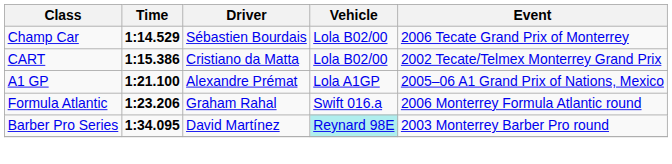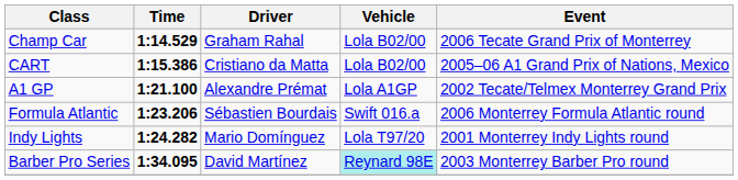Champ Car | Driver: Sébastien Bourdais -> Graham Rahal
CART | Event: 2002 Tecate/Telmex Monterrey Grand Prix -> 2005–06 A1 Grand Prix of Nations, Mexico
A1 GP | Event: 2005–06 A1 Grand Prix of Nations, Mexico -> 2002 Tecate/Telmex Monterrey Grand Prix
Formula Atlantic | Driver: Graham Rahal -> Sébastien Bourdais
+ row: Indy Lights | 1:24.282 | Mario Domínguez | Lola T97/20 | 2001 Monterrey Indy Lights round
